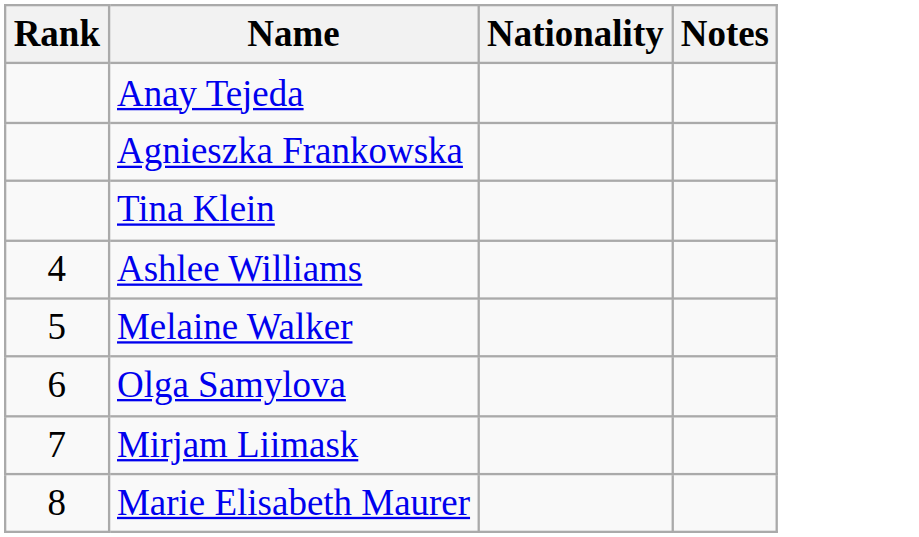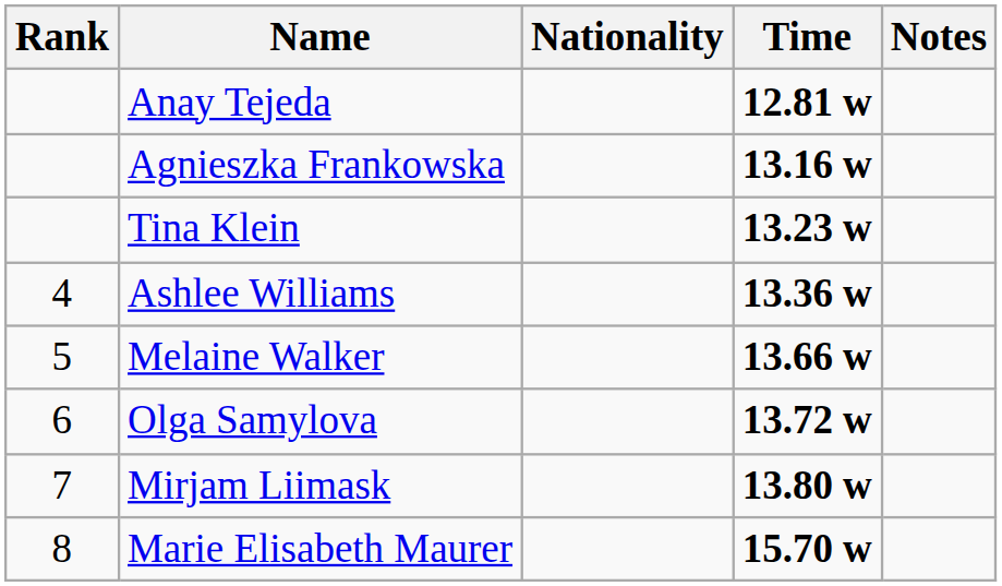+ column: Time | 12.81 w | 13.16 w | 13.23 w | 13.36 w | 13.66 w | 13.72 w | 13.80 w | 15.70 w
